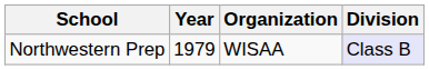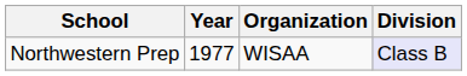Northwestern Prep | Year: 1979 -> 1977
